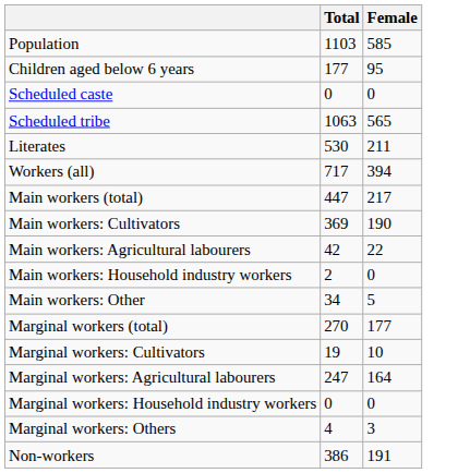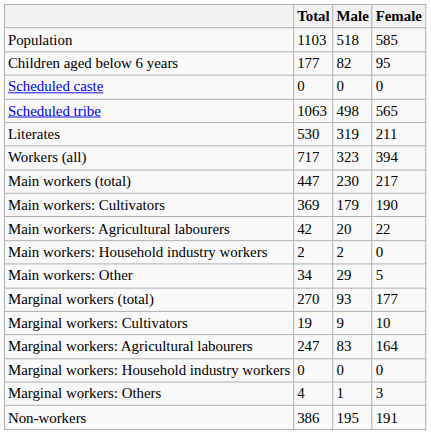+ column: Male | 518 | 82 | 0 | 498 | 319 | 323 | 230 | 179 | 20 | 2 | 29 | 93 | 9 | 83 | 0 | 1 | 195
